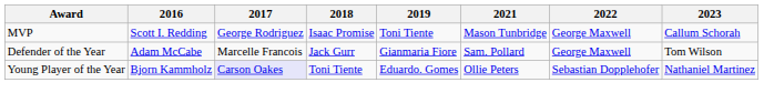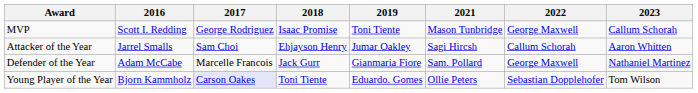+ row: Attacker of the Year | Jarrel Smalls | Sam Choi | Ehjayson Henry | Jumar Oakley | Sagi Hircsh | Callum Schorah | Aaron Whitten
Defender of the Year | 2023: Tom Wilson -> Nathaniel Martinez
Young Player of the Year | 2023: Nathaniel Martinez -> Tom Wilson
